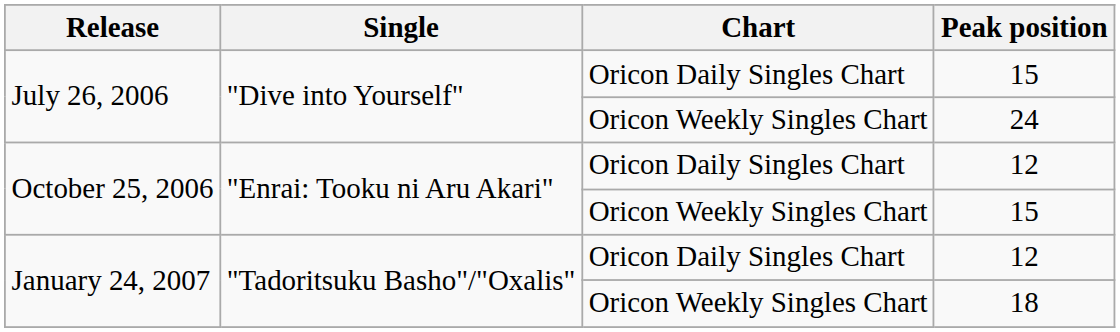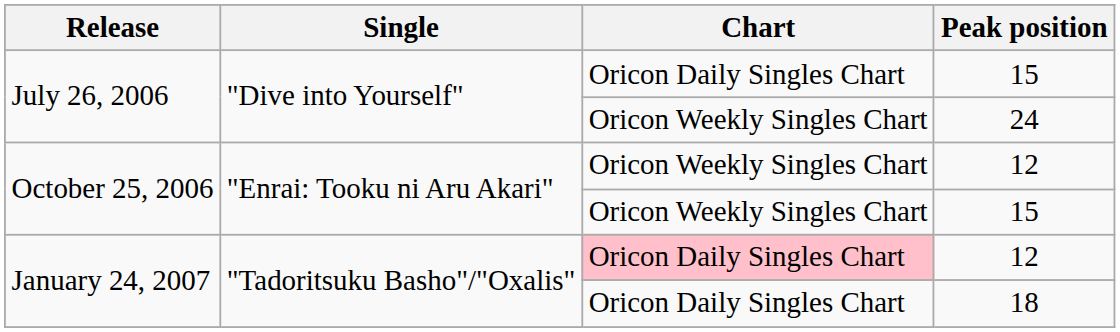October 25, 2006 / 12 | Chart: Oricon Daily Singles Chart -> Oricon Weekly Singles Chart
January 24, 2007 / 12 | Chart: no background -> pink background
18 | Chart: Oricon Weekly Singles Chart -> Oricon Daily Singles Chart
